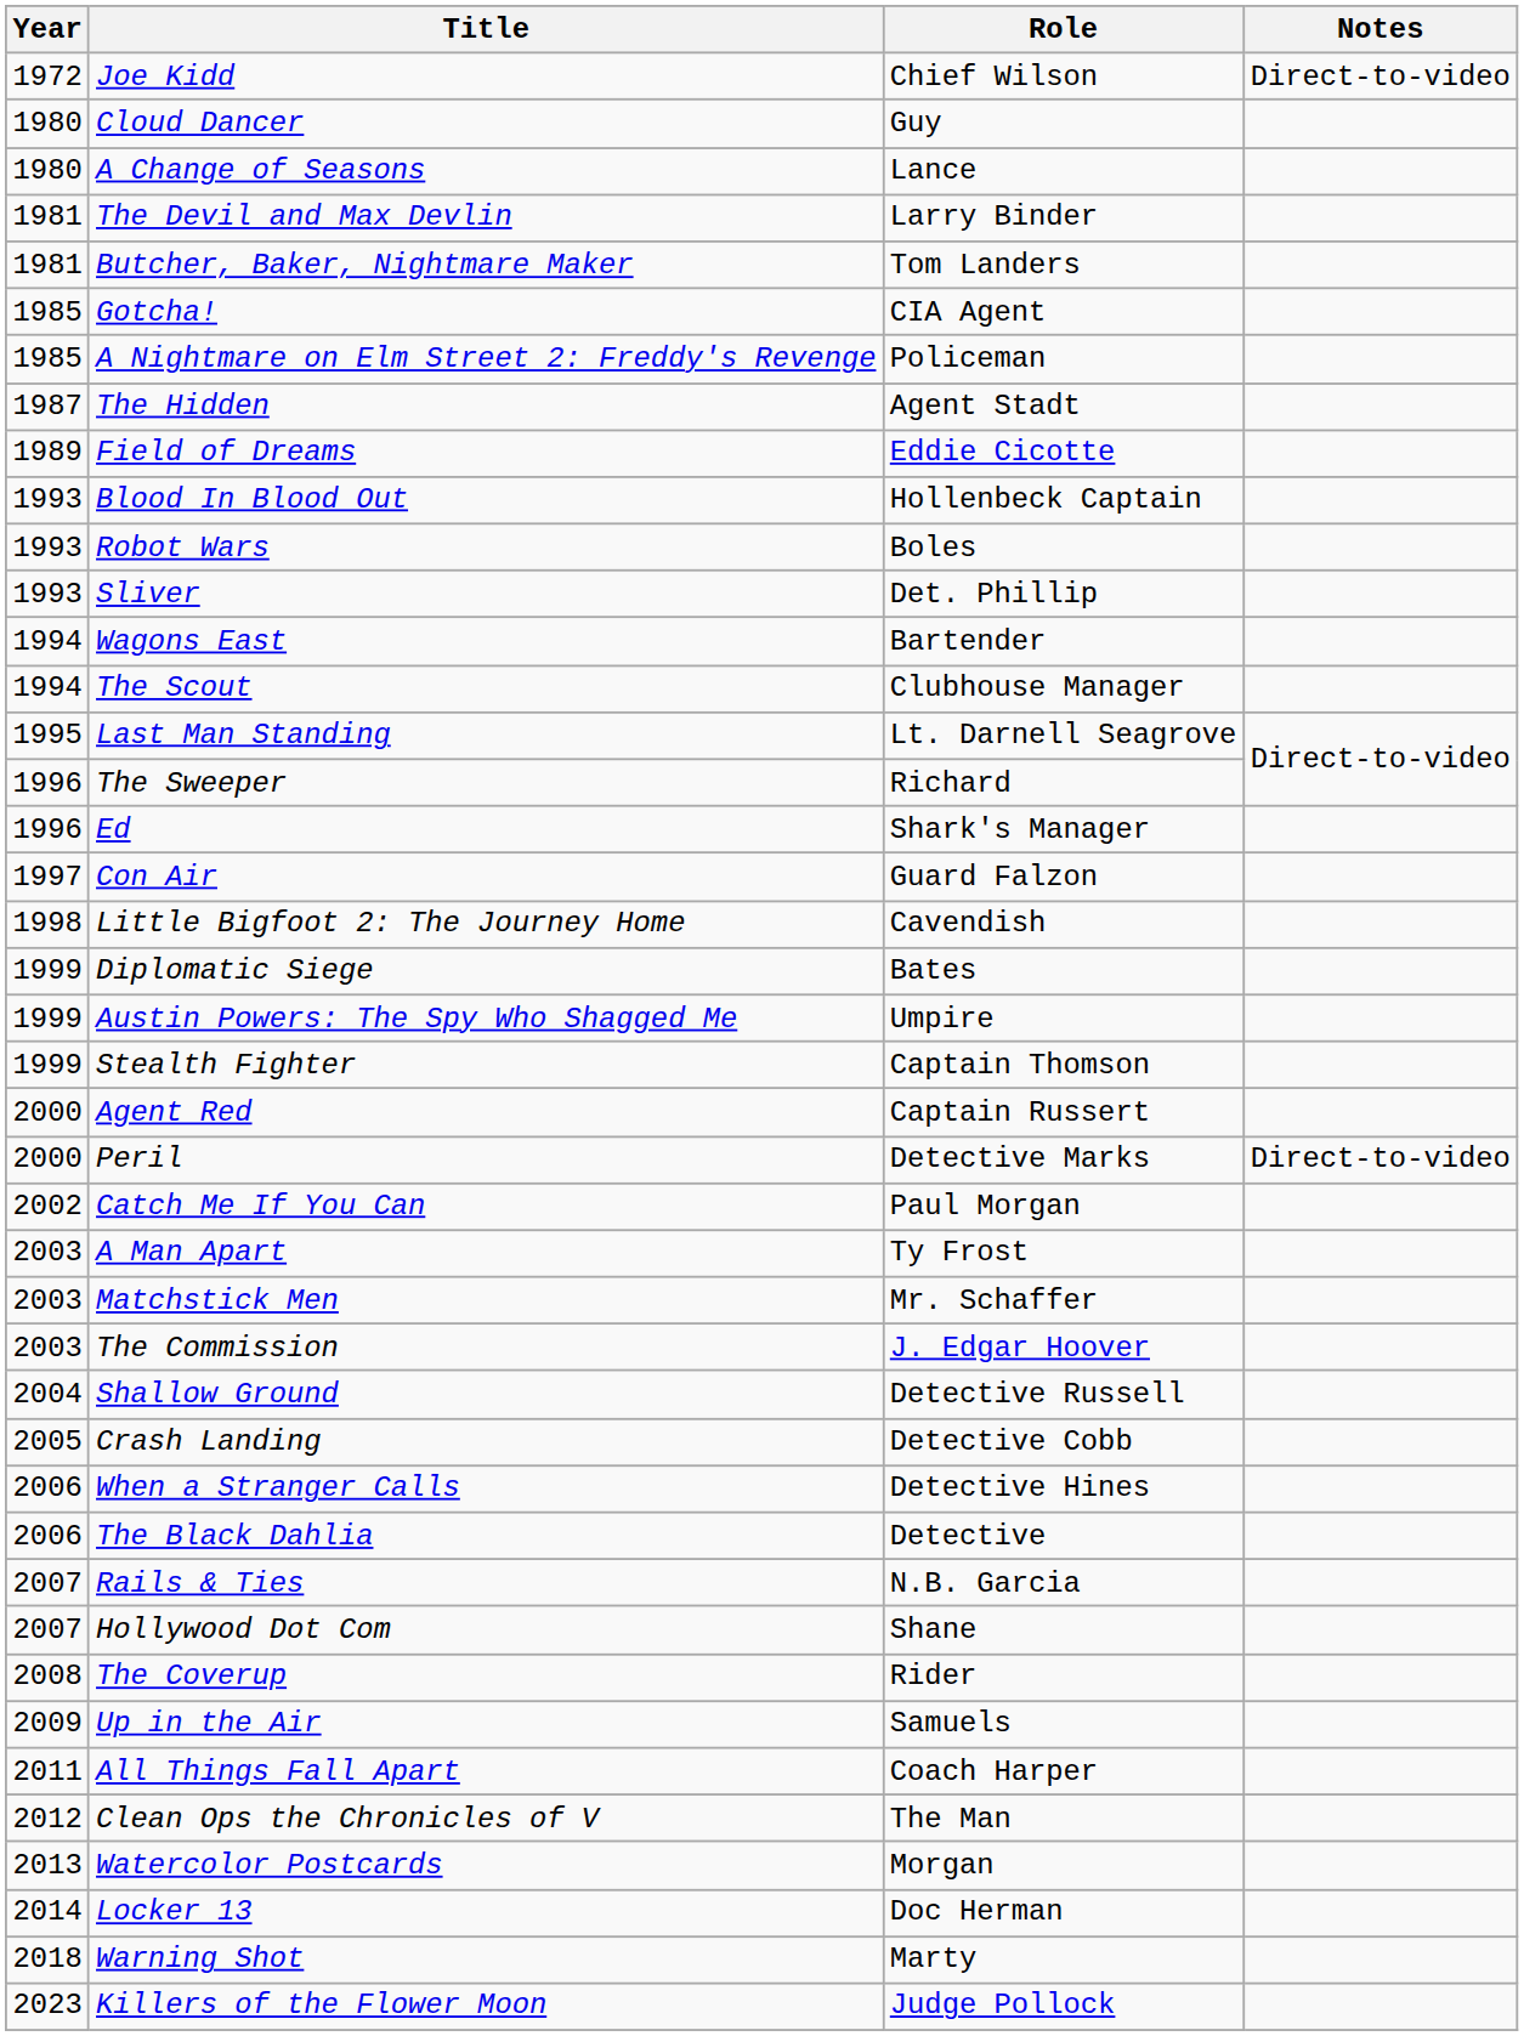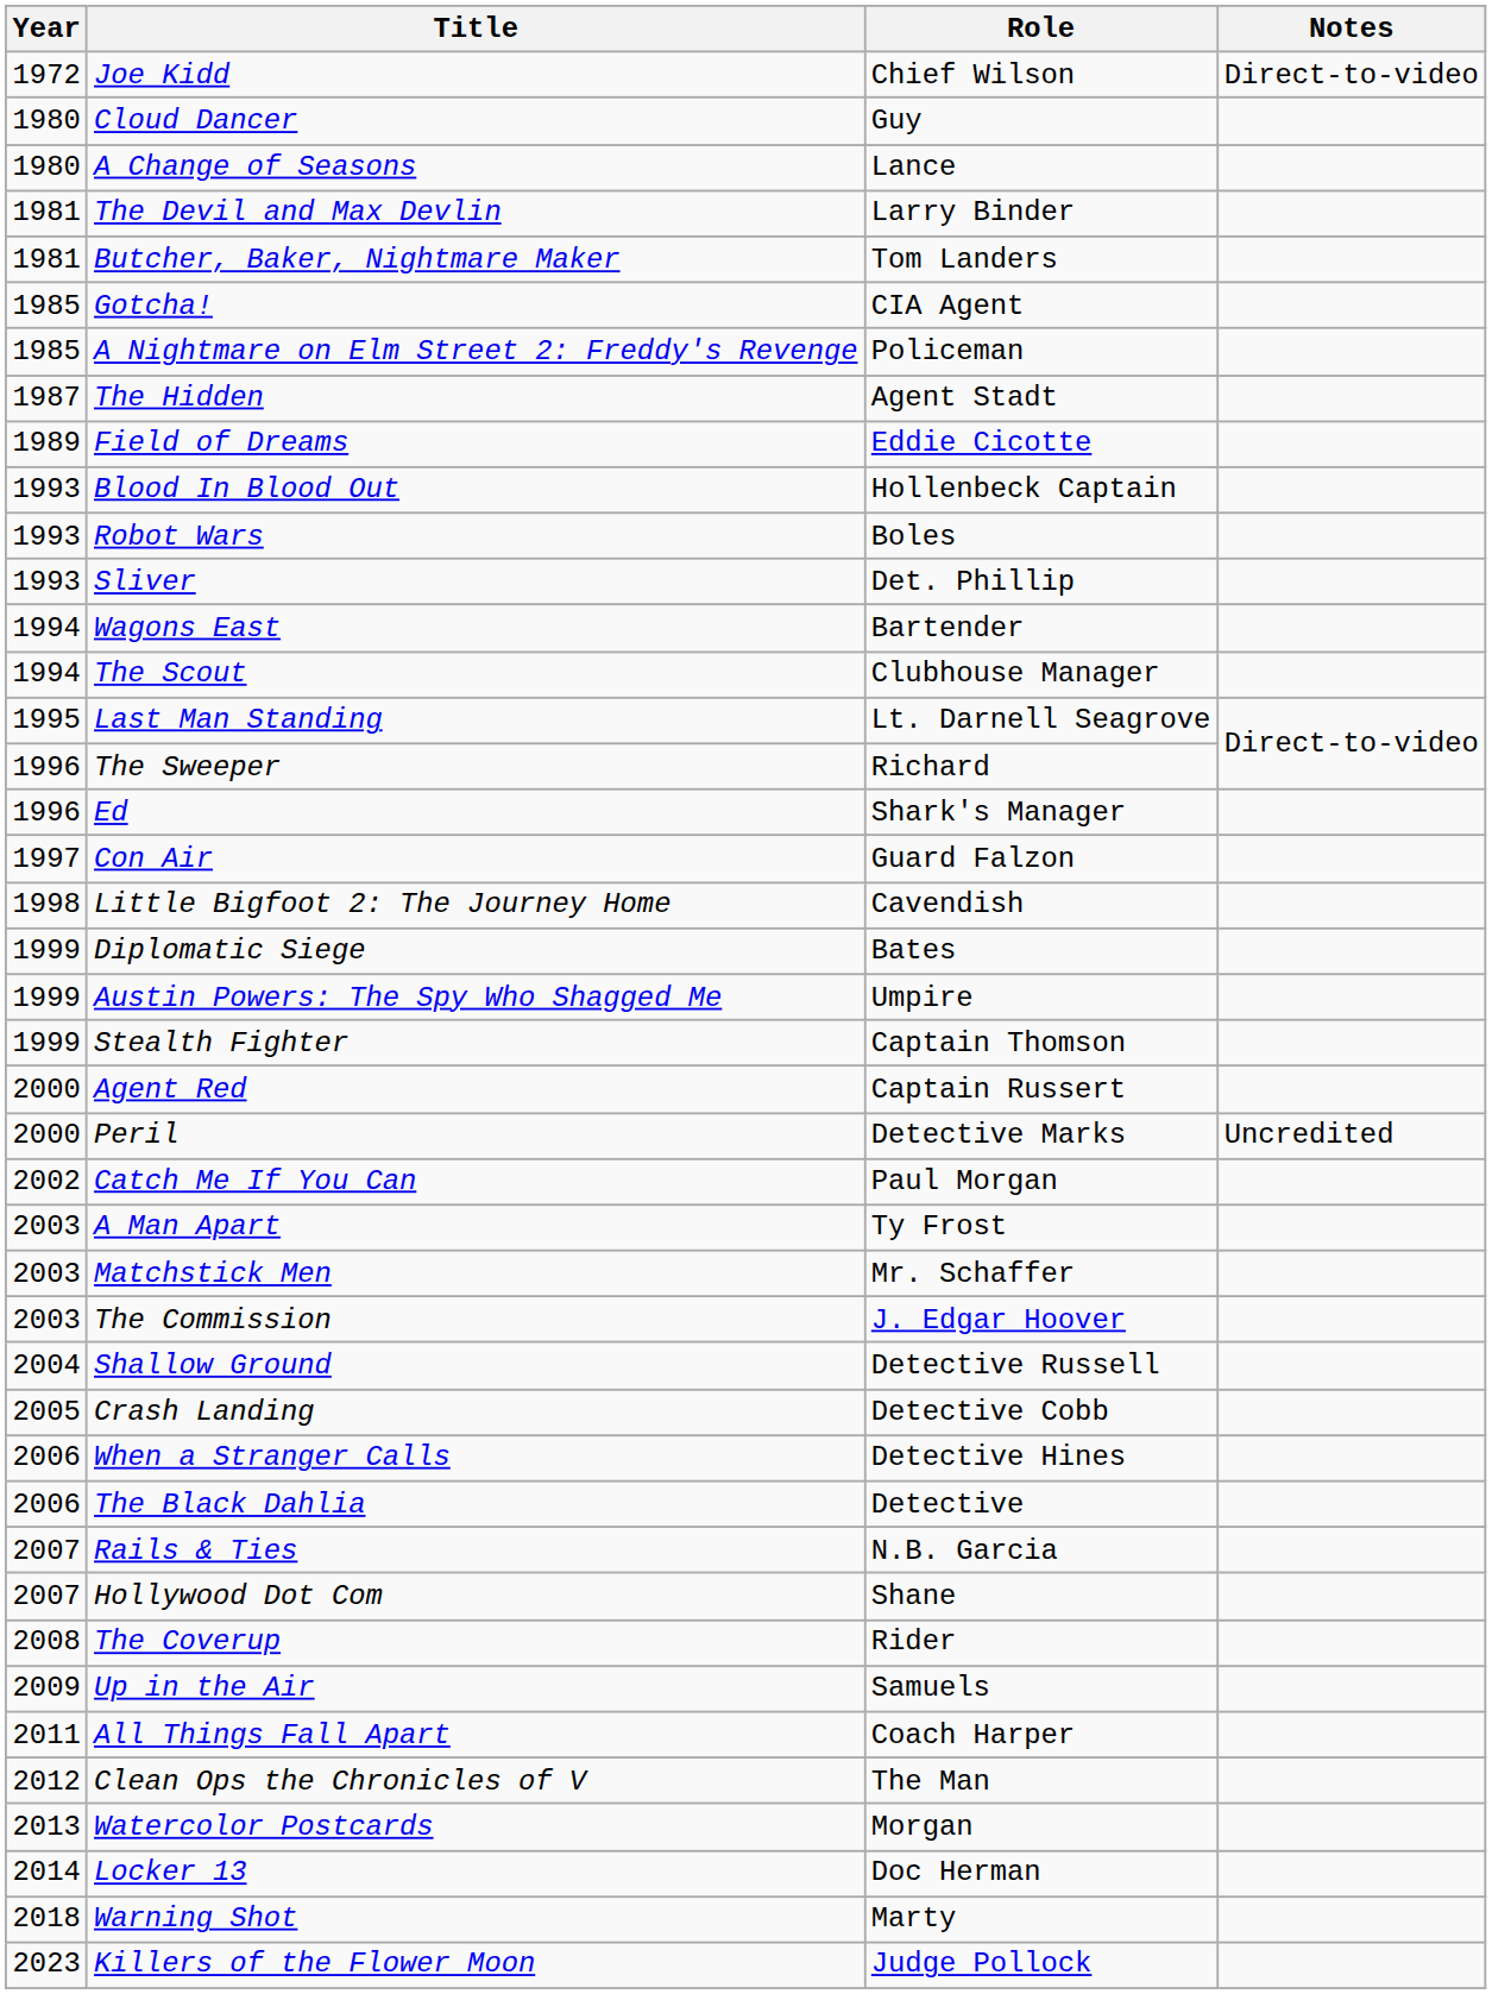Peril | Notes: Direct-to-video -> Uncredited
